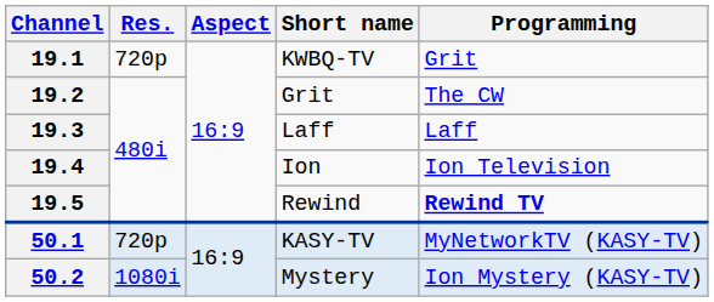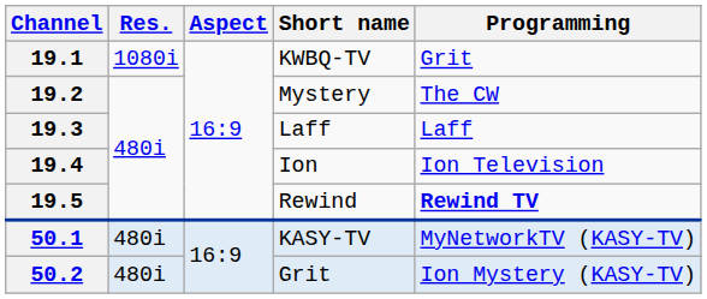19.1 | Res.: 720p -> 1080i
19.2 | Short name: Grit -> Mystery
50.1 | Res.: 720p -> 480i
50.2 | Res.: 1080i -> 480i
50.2 | Short name: Mystery -> Grit
